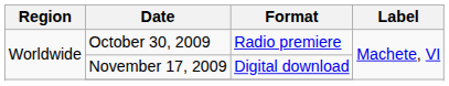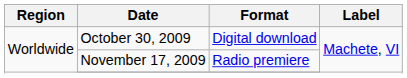October 30, 2009 | Format: Radio premiere -> Digital download
November 17, 2009 | Format: Digital download -> Radio premiere
